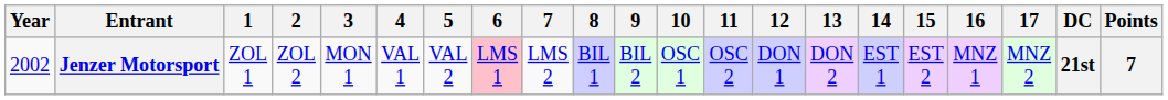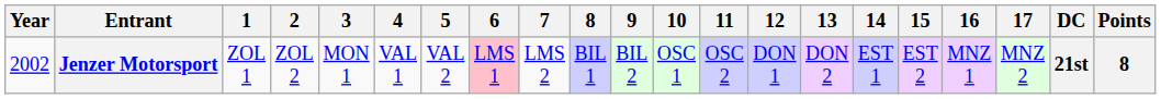Jenzer Motorsport | Points: 7 -> 8
